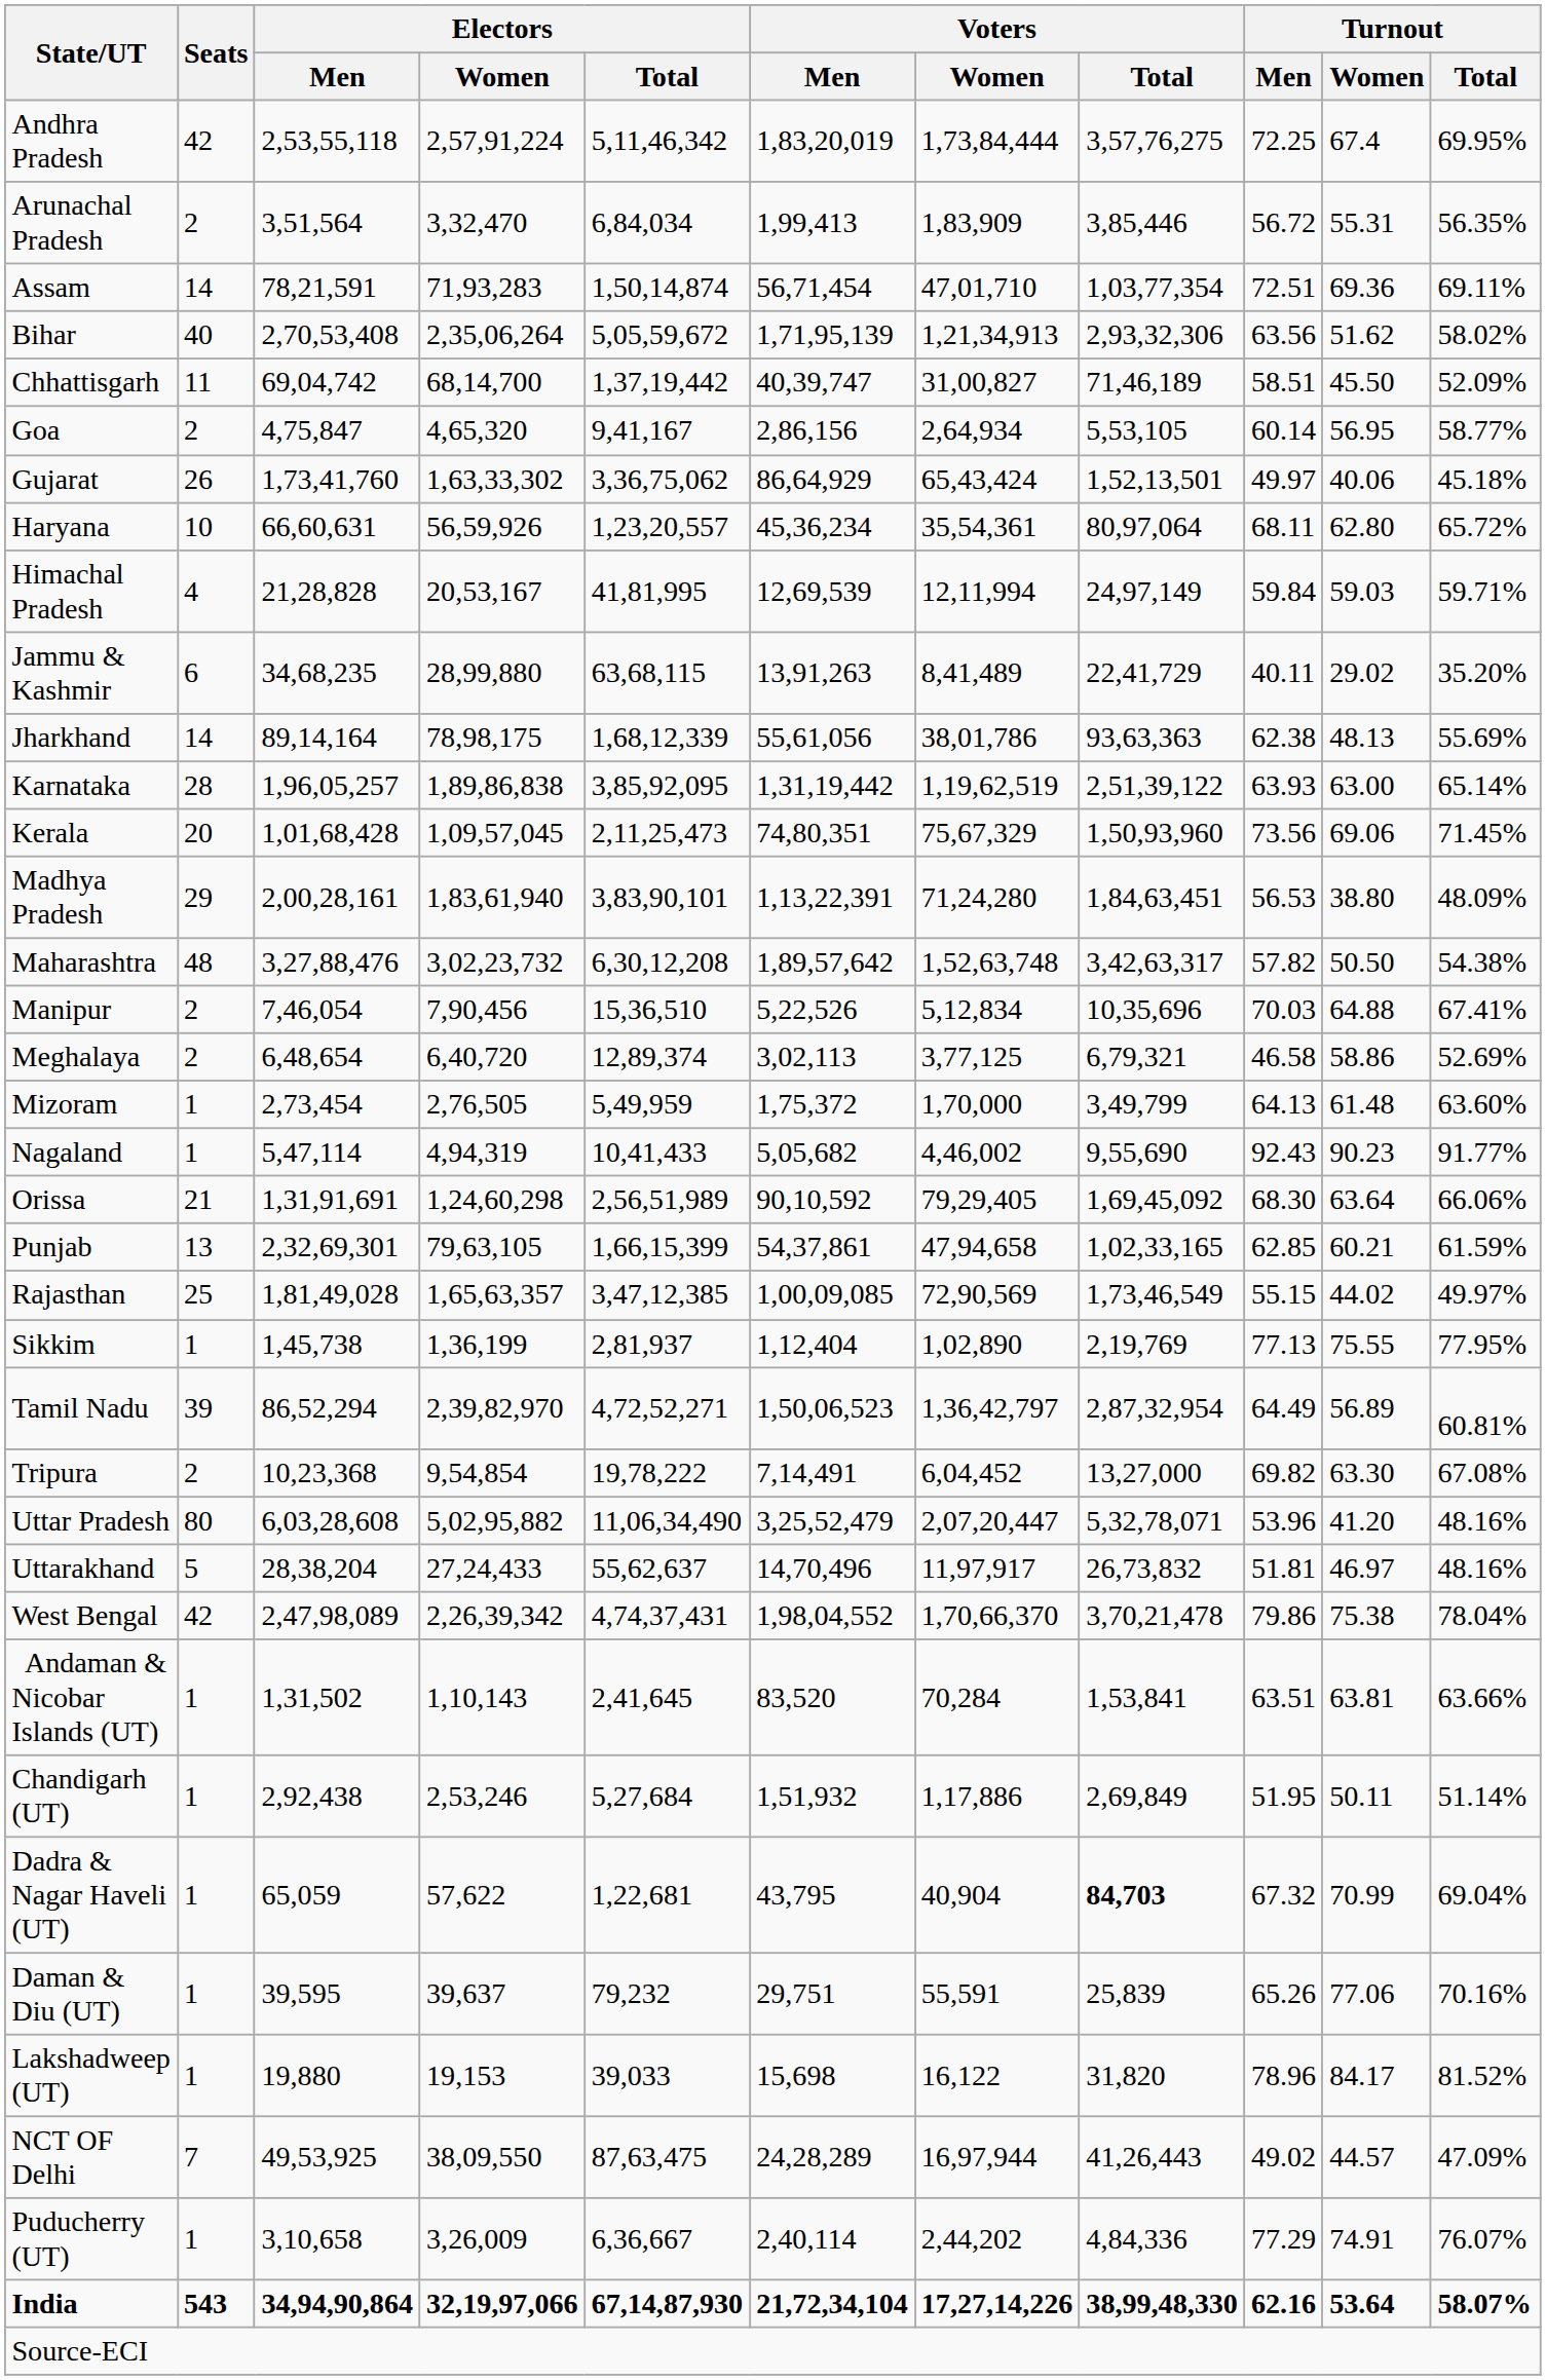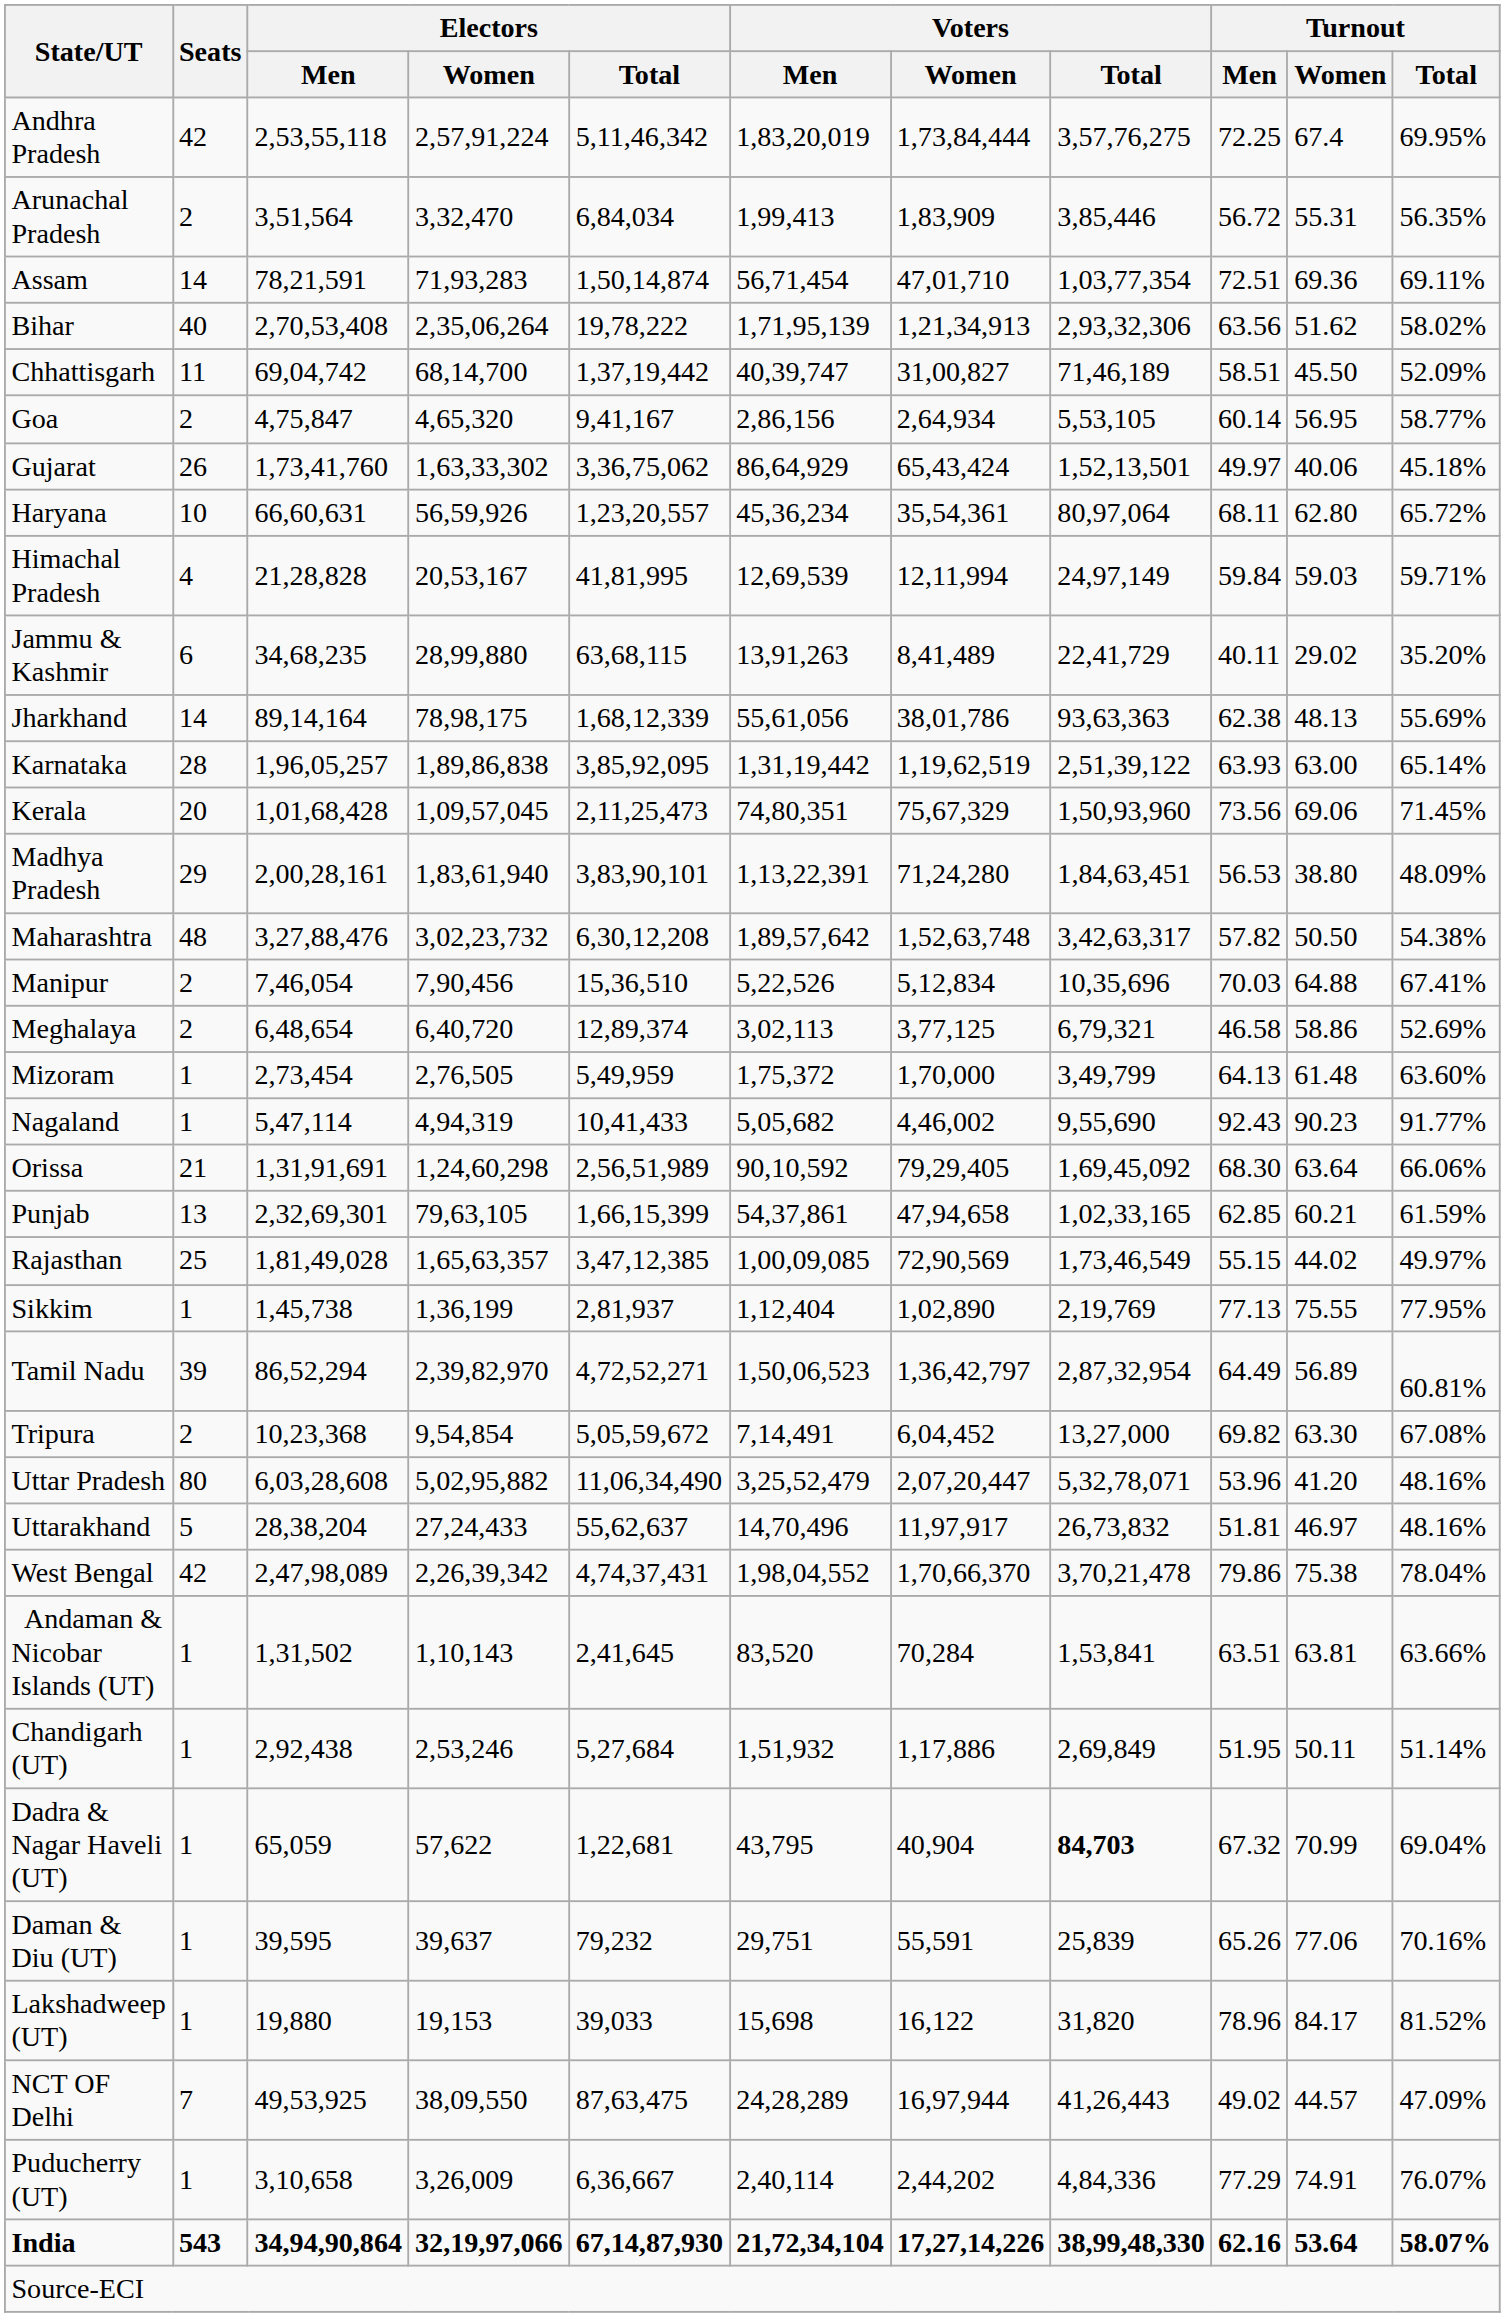Bihar | Electors / Total: 5,05,59,672 -> 19,78,222
Tripura | Electors / Total: 19,78,222 -> 5,05,59,672
